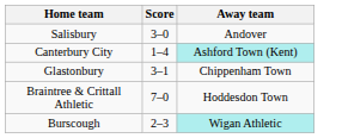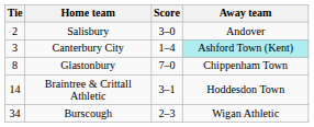+ column: Tie | 2 | 3 | 8 | 14 | 34
Glastonbury | Score: 3–1 -> 7–0
Braintree & Crittall Athletic | Score: 7–0 -> 3–1
Burscough | Away team: paleturquoise background -> no background
